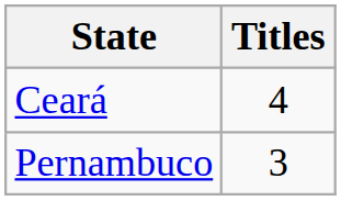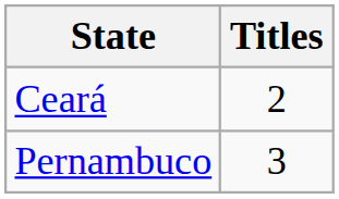Ceará | Titles: 4 -> 2
